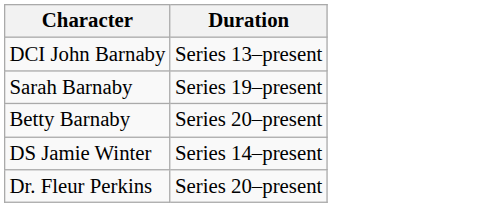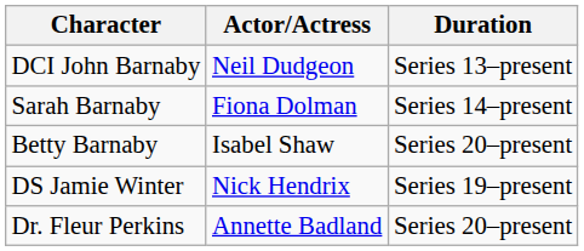+ column: Actor/Actress | Neil Dudgeon | Fiona Dolman | Isabel Shaw | Nick Hendrix | Annette Badland
Sarah Barnaby | Duration: Series 19–present -> Series 14–present
DS Jamie Winter | Duration: Series 14–present -> Series 19–present
